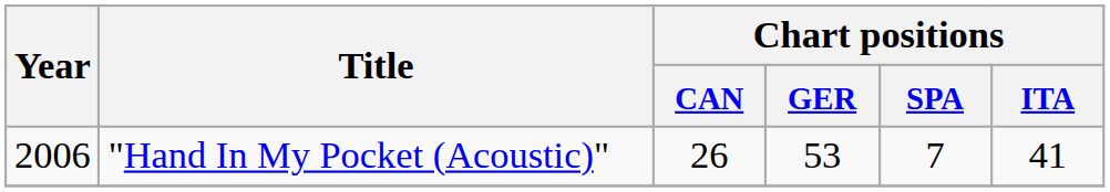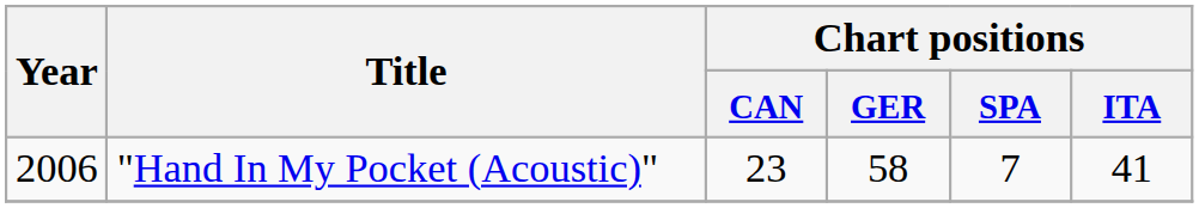"Hand In My Pocket (Acoustic)" | Chart positions / CAN: 26 -> 23
"Hand In My Pocket (Acoustic)" | Chart positions / GER: 53 -> 58
